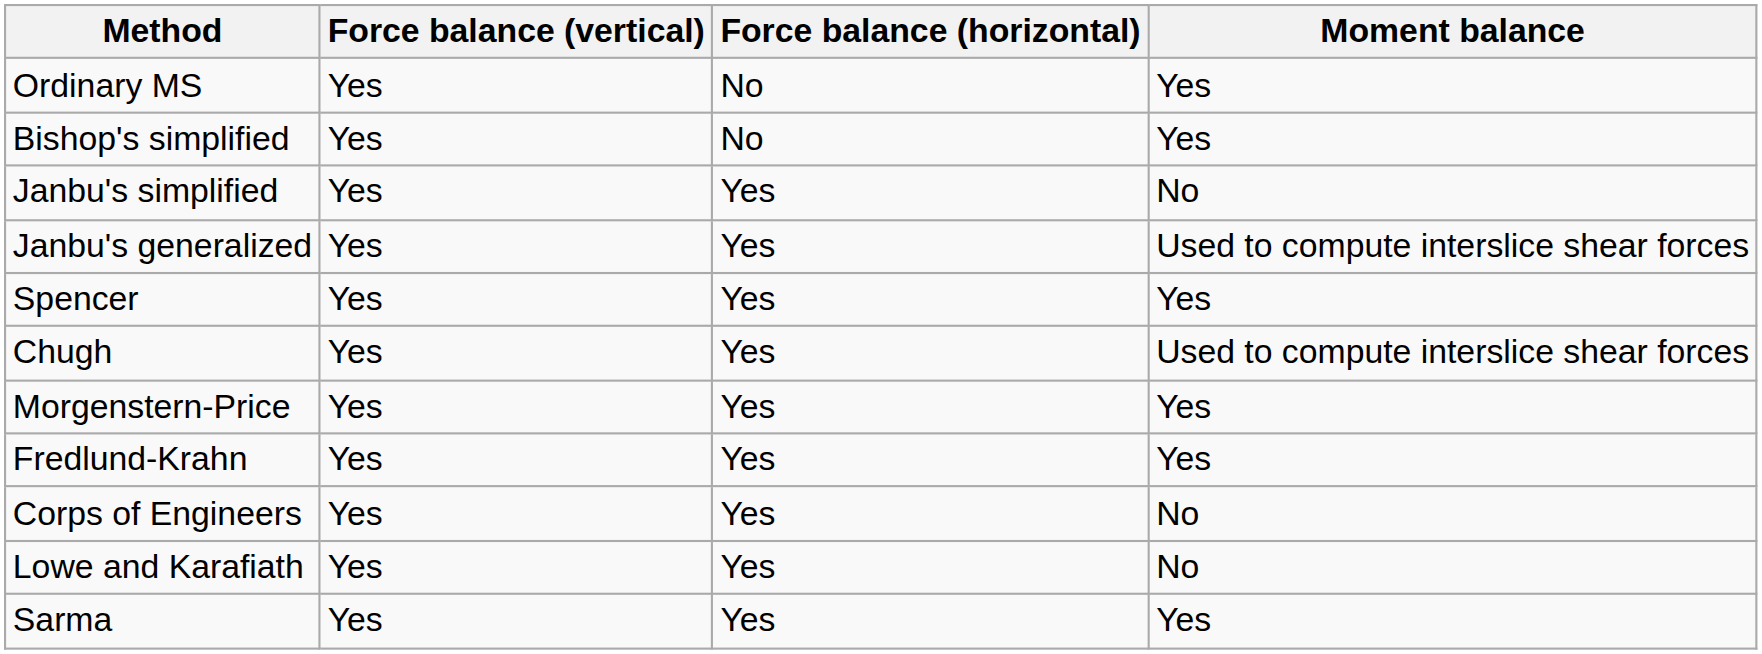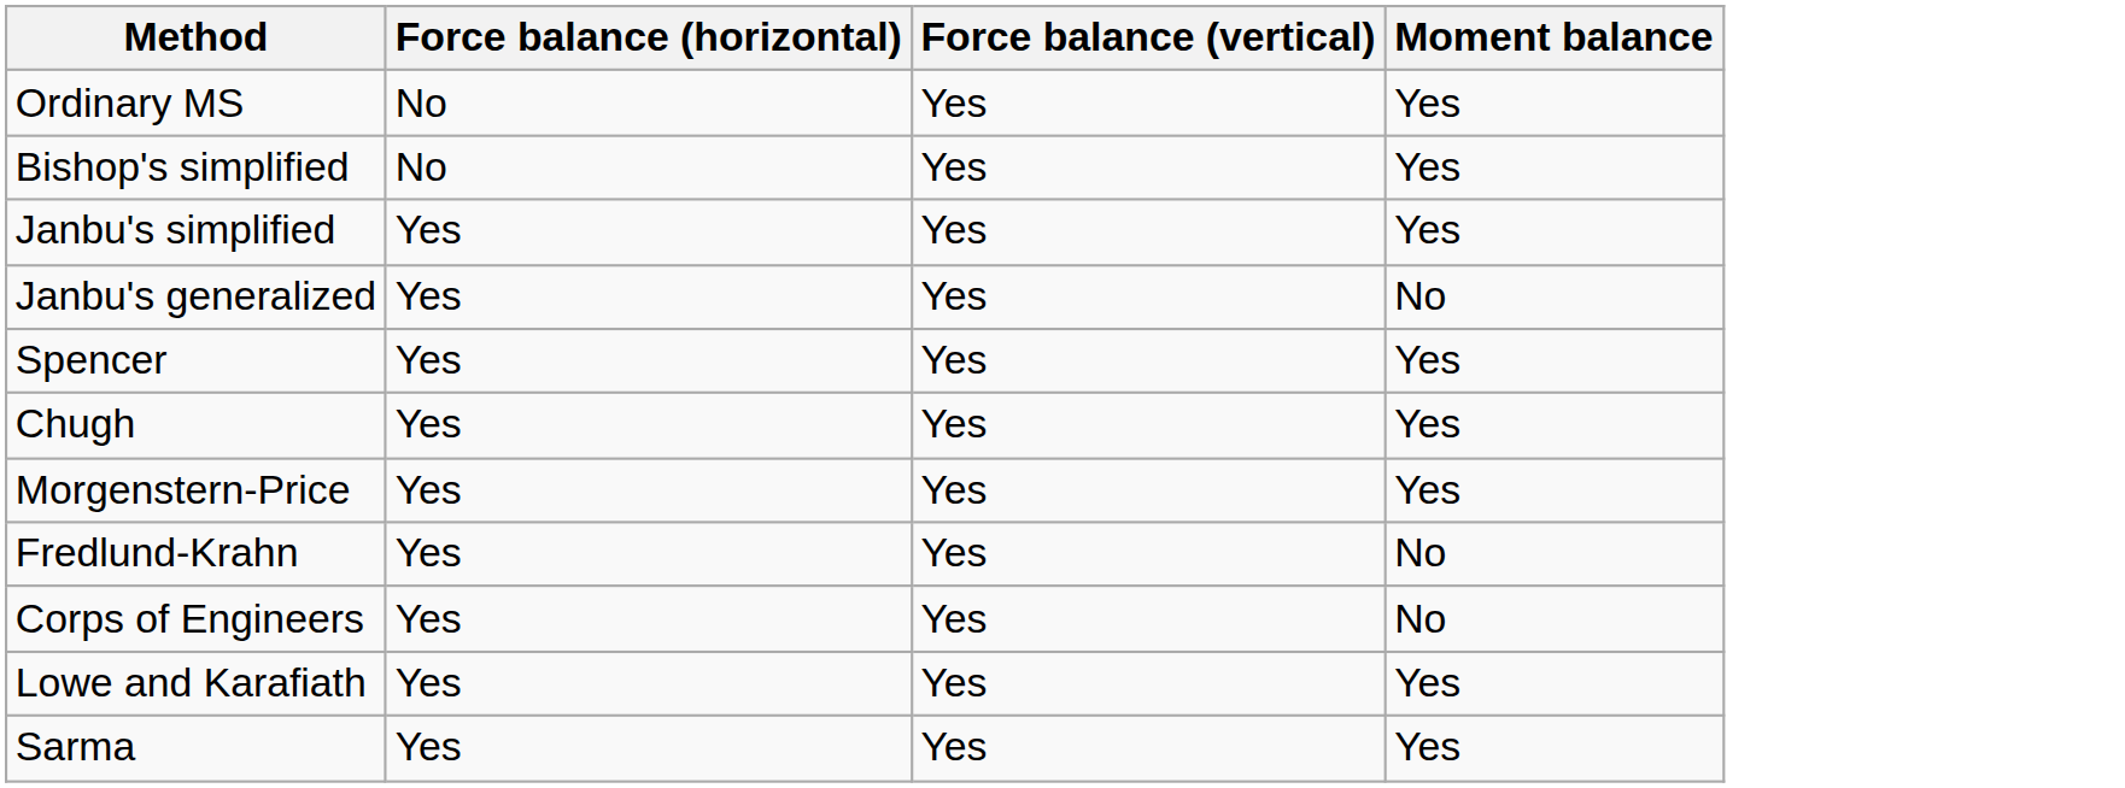columns swapped: Force balance (vertical) <-> Force balance (horizontal)
Janbu's simplified | Moment balance: No -> Yes
Janbu's generalized | Moment balance: Used to compute interslice shear forces -> No
Chugh | Moment balance: Used to compute interslice shear forces -> Yes
Fredlund-Krahn | Moment balance: Yes -> No
Lowe and Karafiath | Moment balance: No -> Yes
